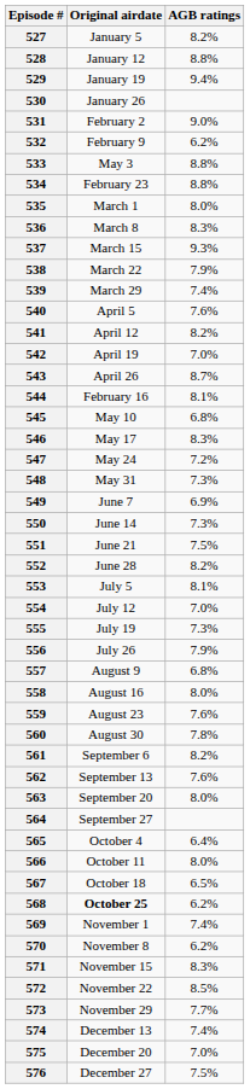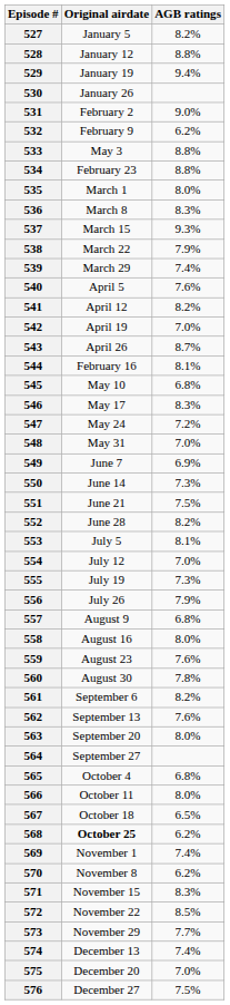548 | AGB ratings: 7.3% -> 7.0%
565 | AGB ratings: 6.4% -> 6.8%
